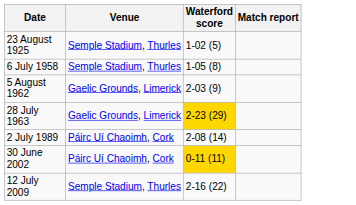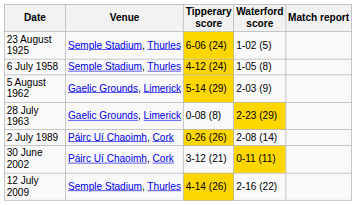+ column: Tipperary score | 6-06 (24) | 4-12 (24) | 5-14 (29) | 0-08 (8) | 0-26 (26) | 3-12 (21) | 4-14 (26)
